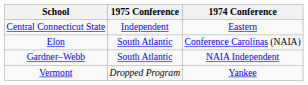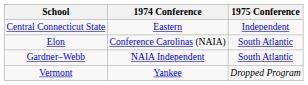columns swapped: 1974 Conference <-> 1975 Conference
